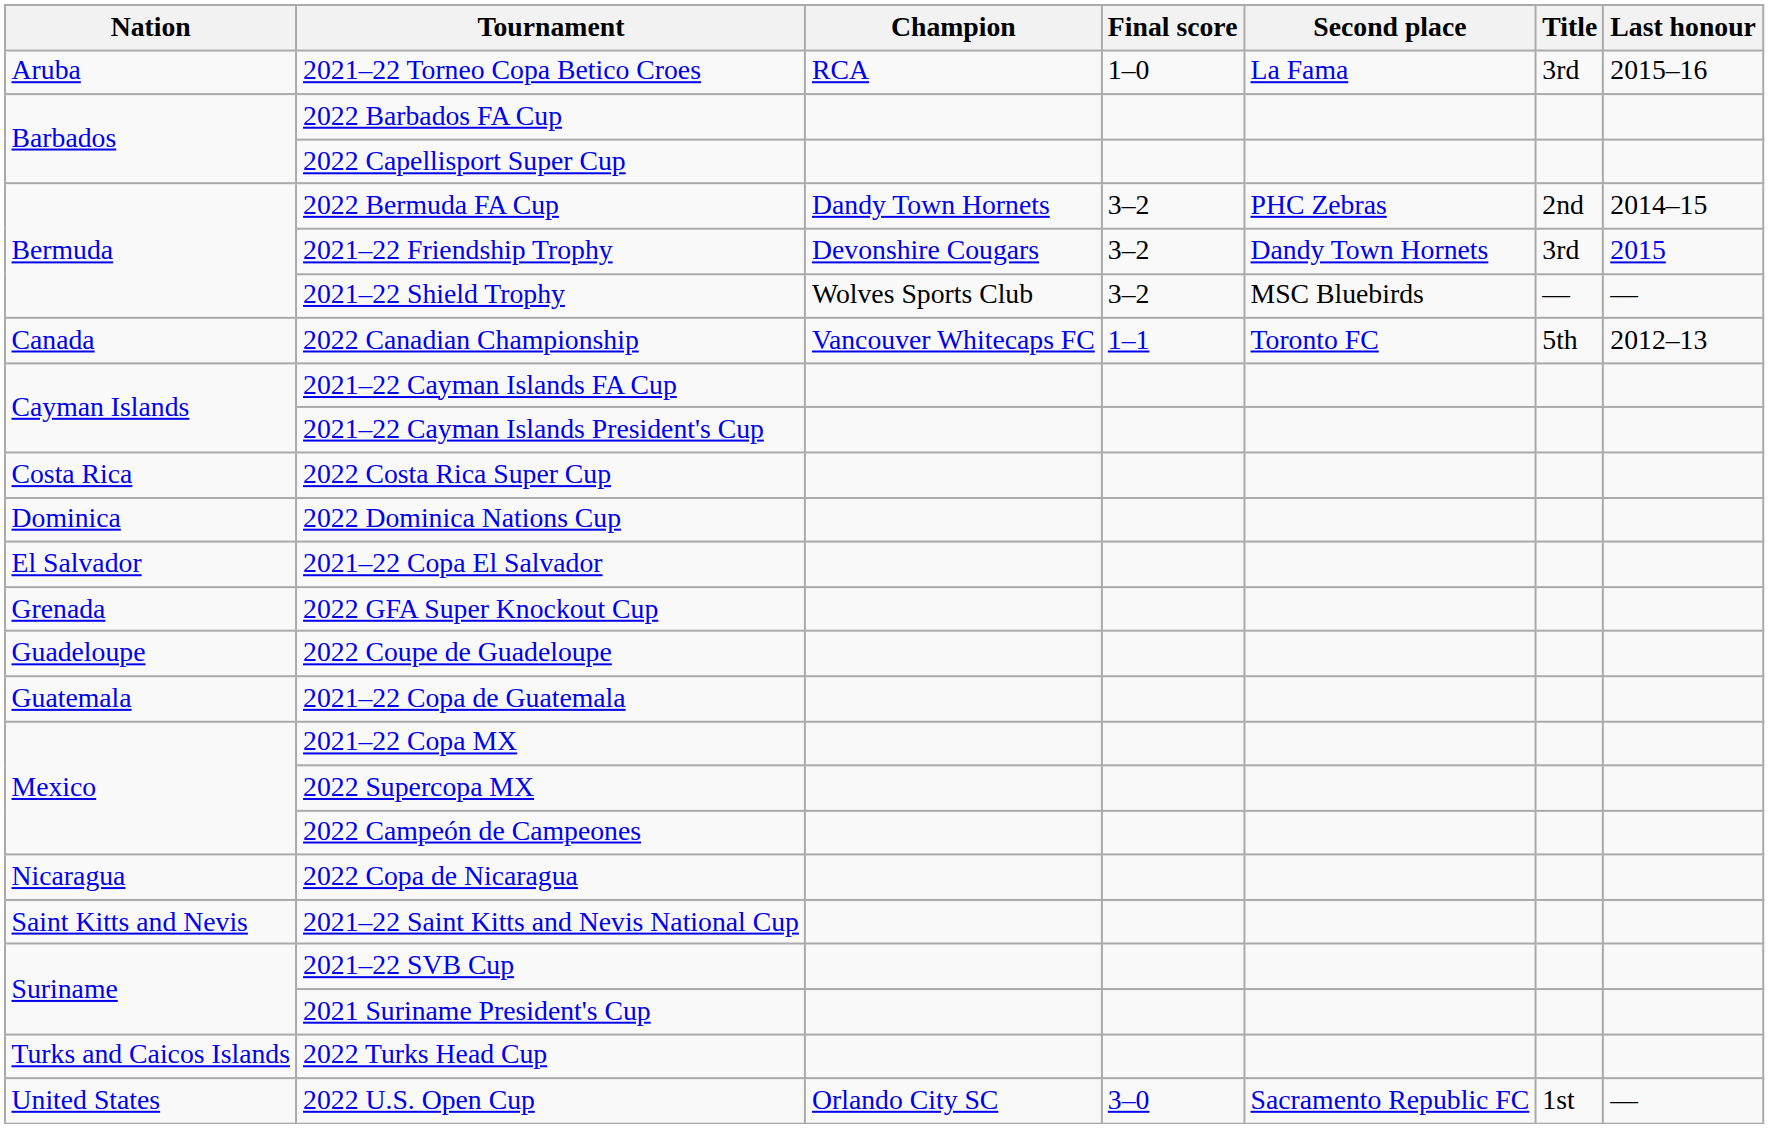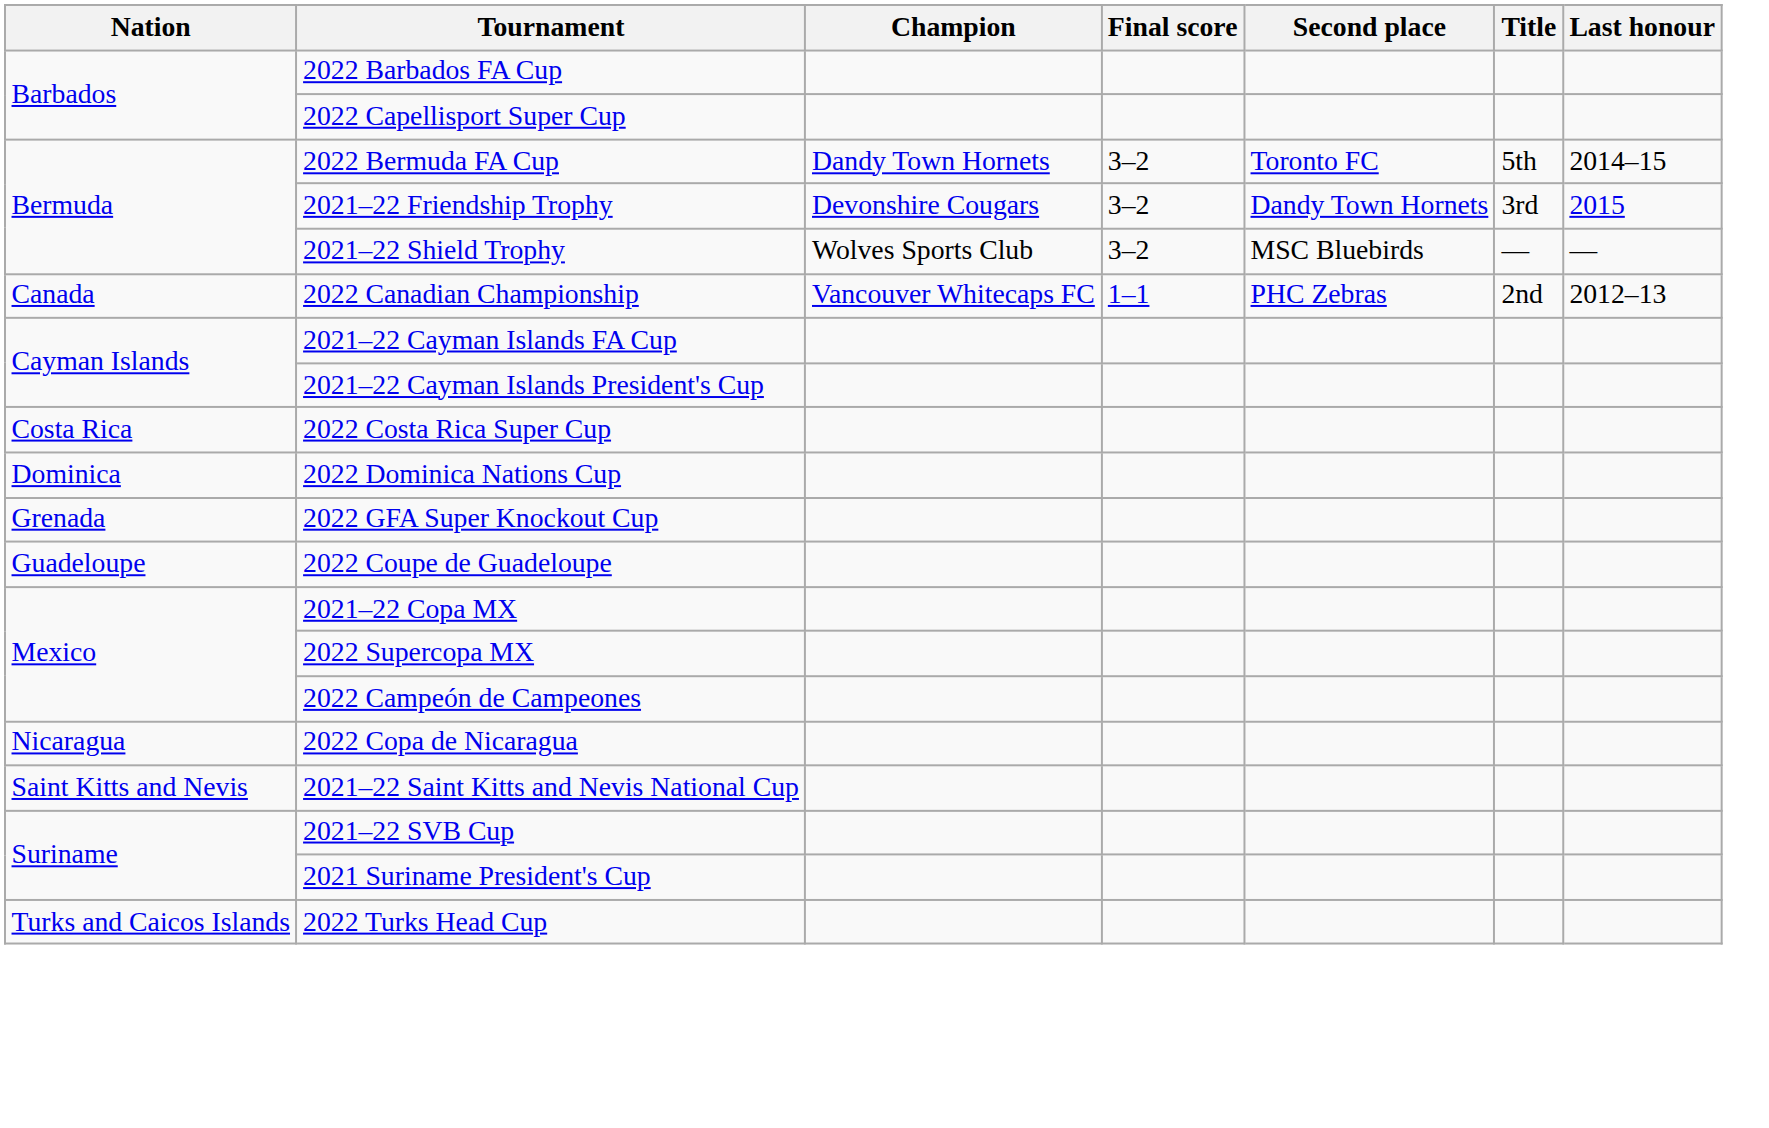- row: Aruba | 2021–22 Torneo Copa Betico Croes | RCA | 1–0 | La Fama | 3rd | 2015–16
2022 Bermuda FA Cup | Second place: PHC Zebras -> Toronto FC
2022 Bermuda FA Cup | Title: 2nd -> 5th
2022 Canadian Championship | Second place: Toronto FC -> PHC Zebras
2022 Canadian Championship | Title: 5th -> 2nd
- row: El Salvador | 2021–22 Copa El Salvador
- row: Guatemala | 2021–22 Copa de Guatemala
- row: United States | 2022 U.S. Open Cup | Orlando City SC | 3–0 | Sacramento Republic FC | 1st | —
